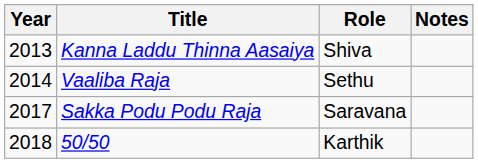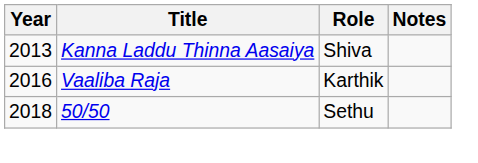Vaaliba Raja | Year: 2014 -> 2016
Vaaliba Raja | Role: Sethu -> Karthik
- row: 2017 | Sakka Podu Podu Raja | Saravana
50/50 | Role: Karthik -> Sethu
